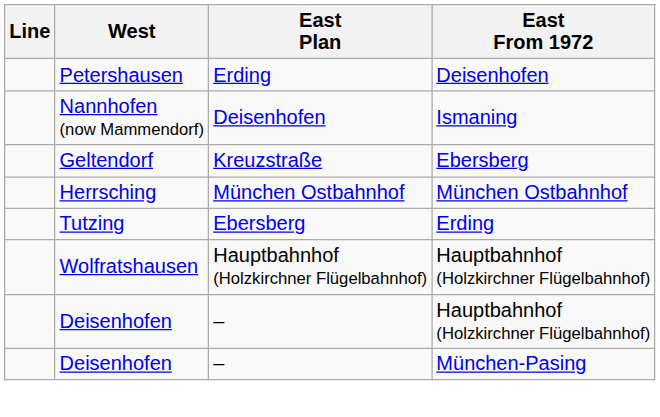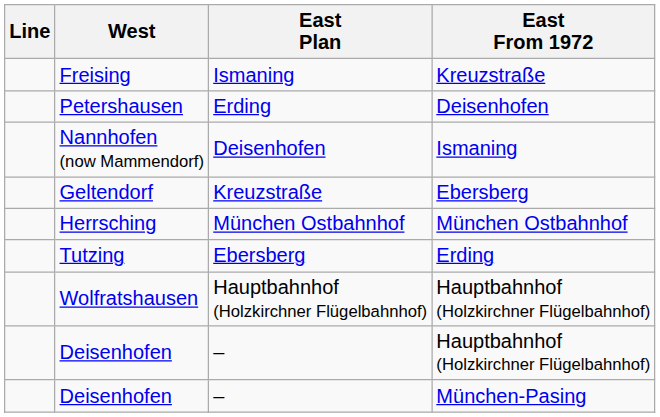+ row: Freising | Ismaning | Kreuzstraße
